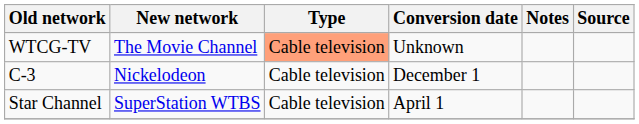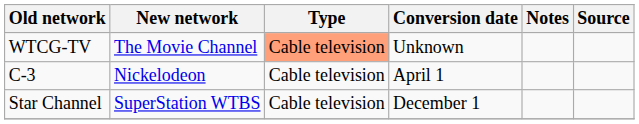C-3 | Conversion date: December 1 -> April 1
Star Channel | Conversion date: April 1 -> December 1
